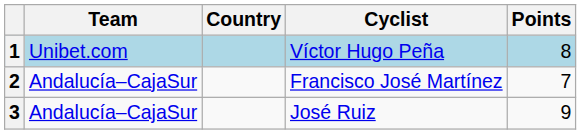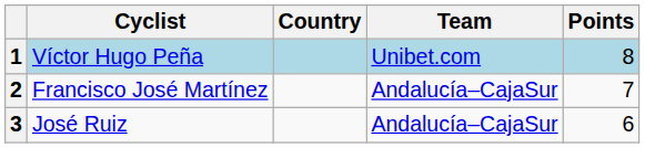columns swapped: Cyclist <-> Team
3 | Points: 9 -> 6
